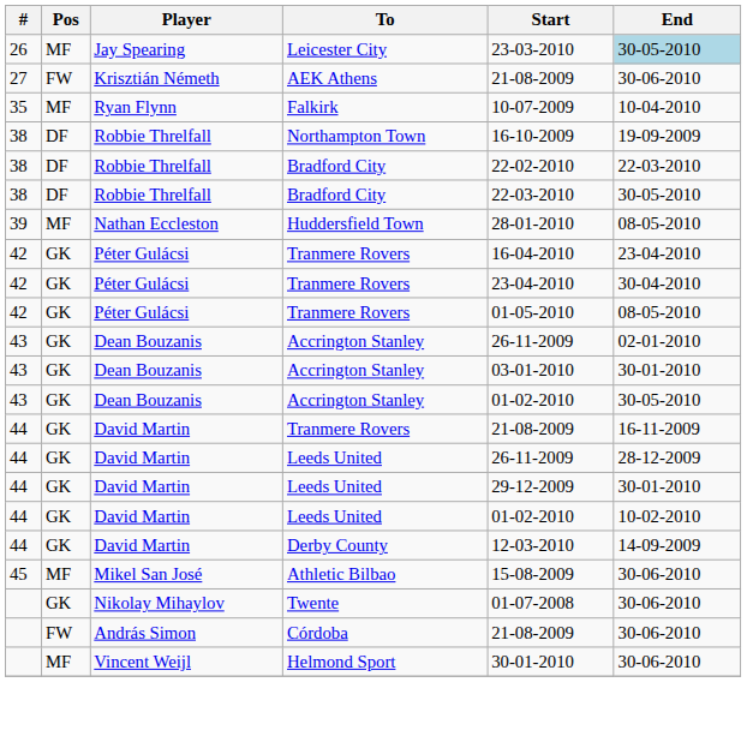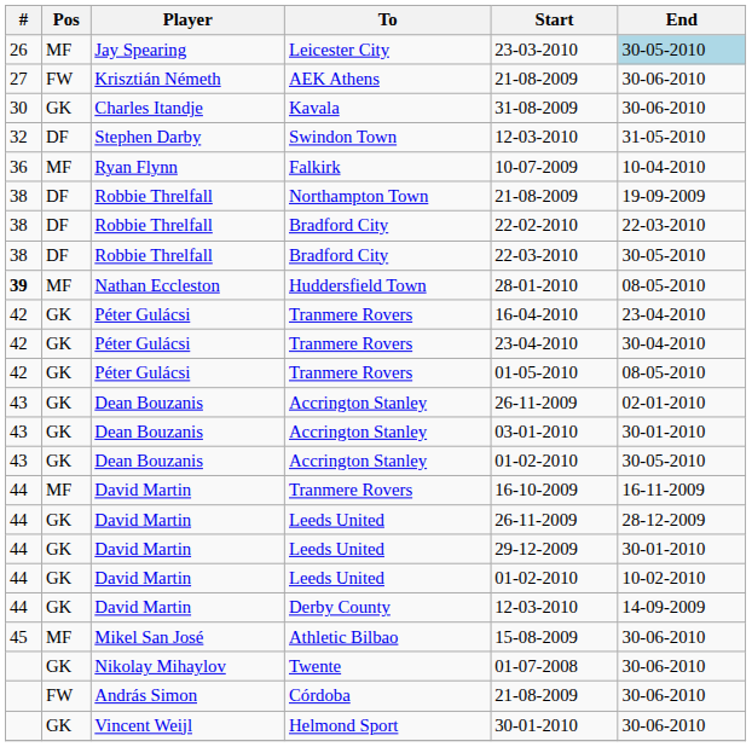+ row: 30 | GK | Charles Itandje | Kavala | 31-08-2009 | 30-06-2010
+ row: 32 | DF | Stephen Darby | Swindon Town | 12-03-2010 | 31-05-2010
Falkirk | #: 35 -> 36
Northampton Town | Start: 16-10-2009 -> 21-08-2009
Huddersfield Town | #: normal -> bold
David Martin / Tranmere Rovers | Pos: GK -> MF
David Martin / Tranmere Rovers | Start: 21-08-2009 -> 16-10-2009
Helmond Sport | Pos: MF -> GK
